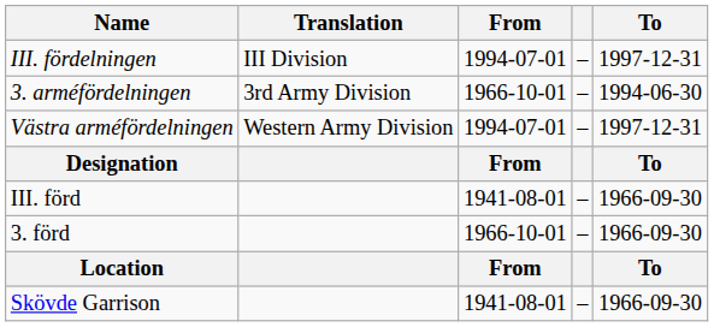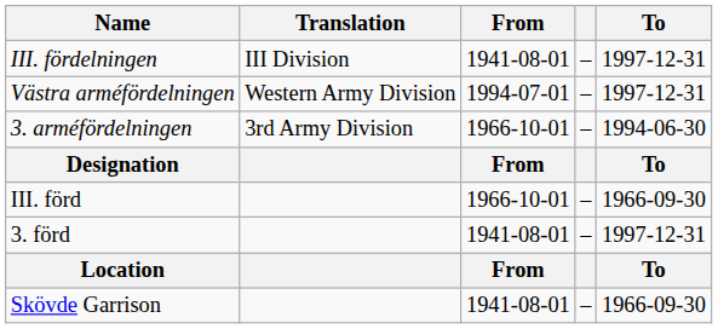III. fördelningen | From: 1994-07-01 -> 1941-08-01
rows swapped: 3. arméfördelningen <-> Västra arméfördelningen
III. förd | From: 1941-08-01 -> 1966-10-01
3. förd | From: 1966-10-01 -> 1941-08-01
3. förd | To: 1966-09-30 -> 1997-12-31
